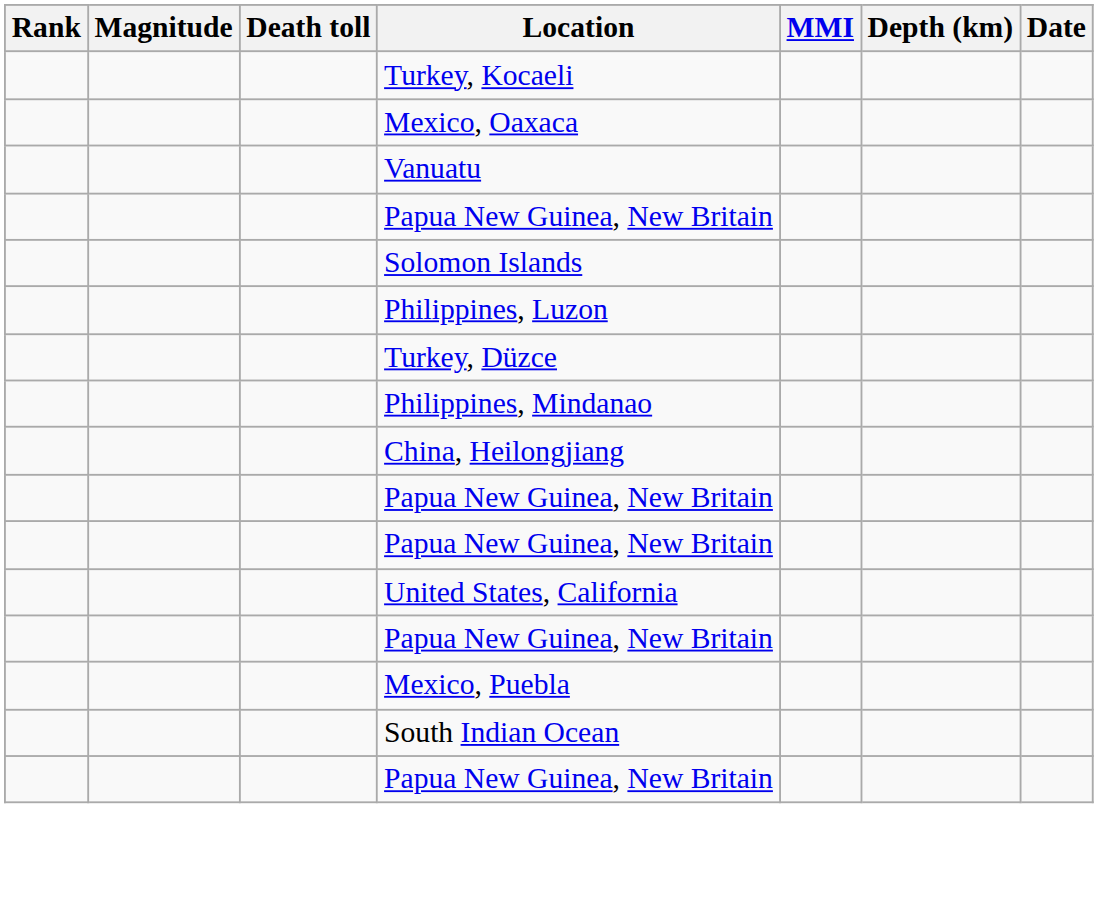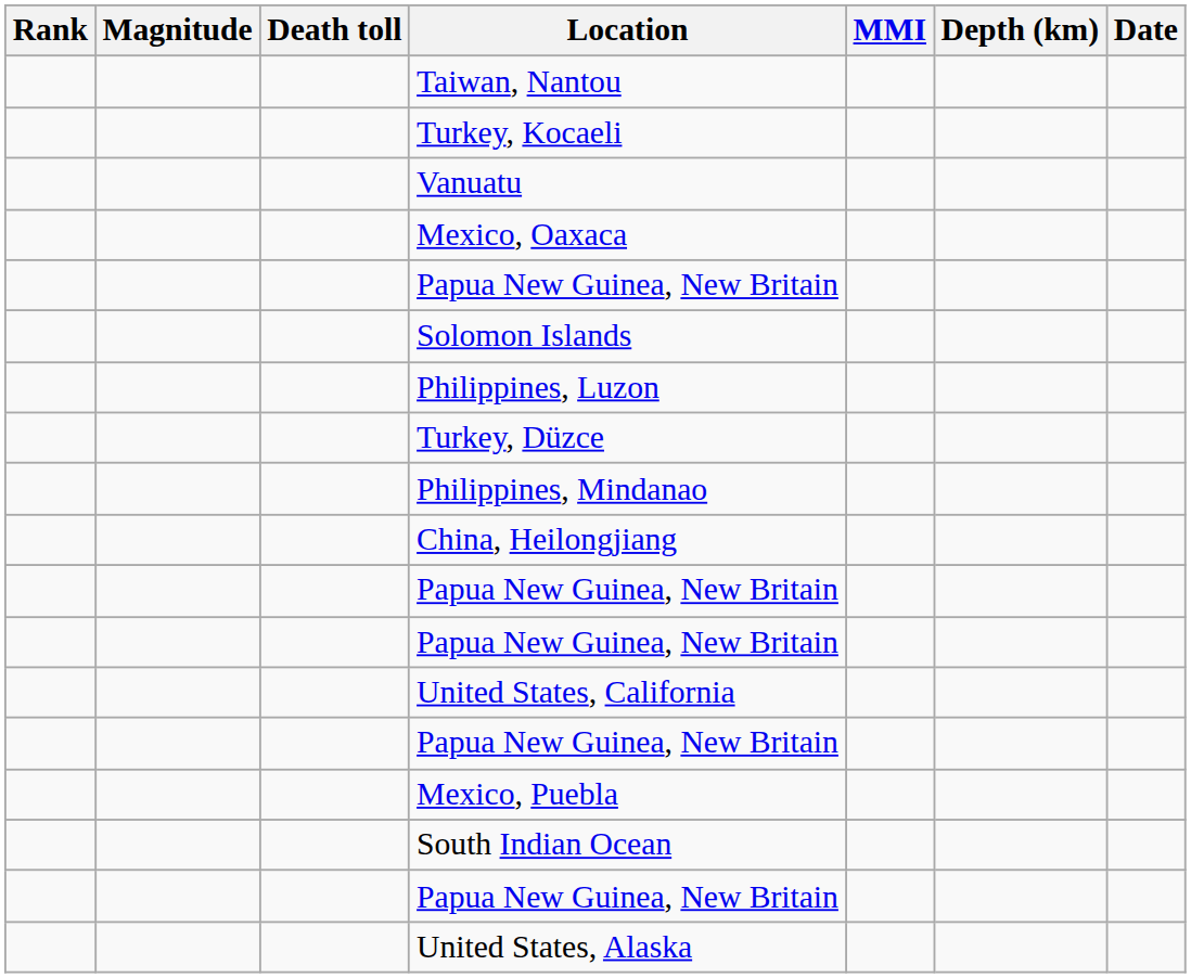+ row: Taiwan, Nantou
rows swapped: Mexico, Oaxaca <-> Vanuatu
+ row: United States, Alaska
